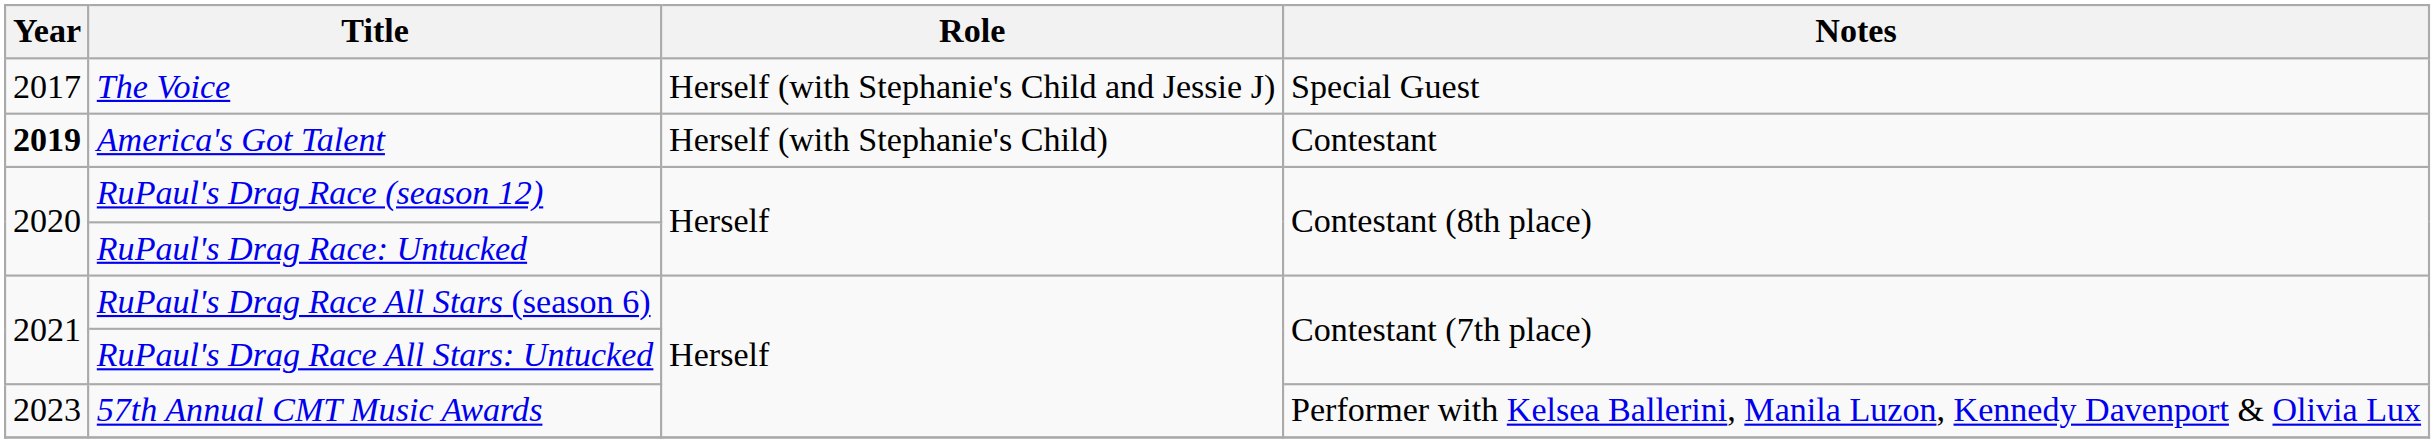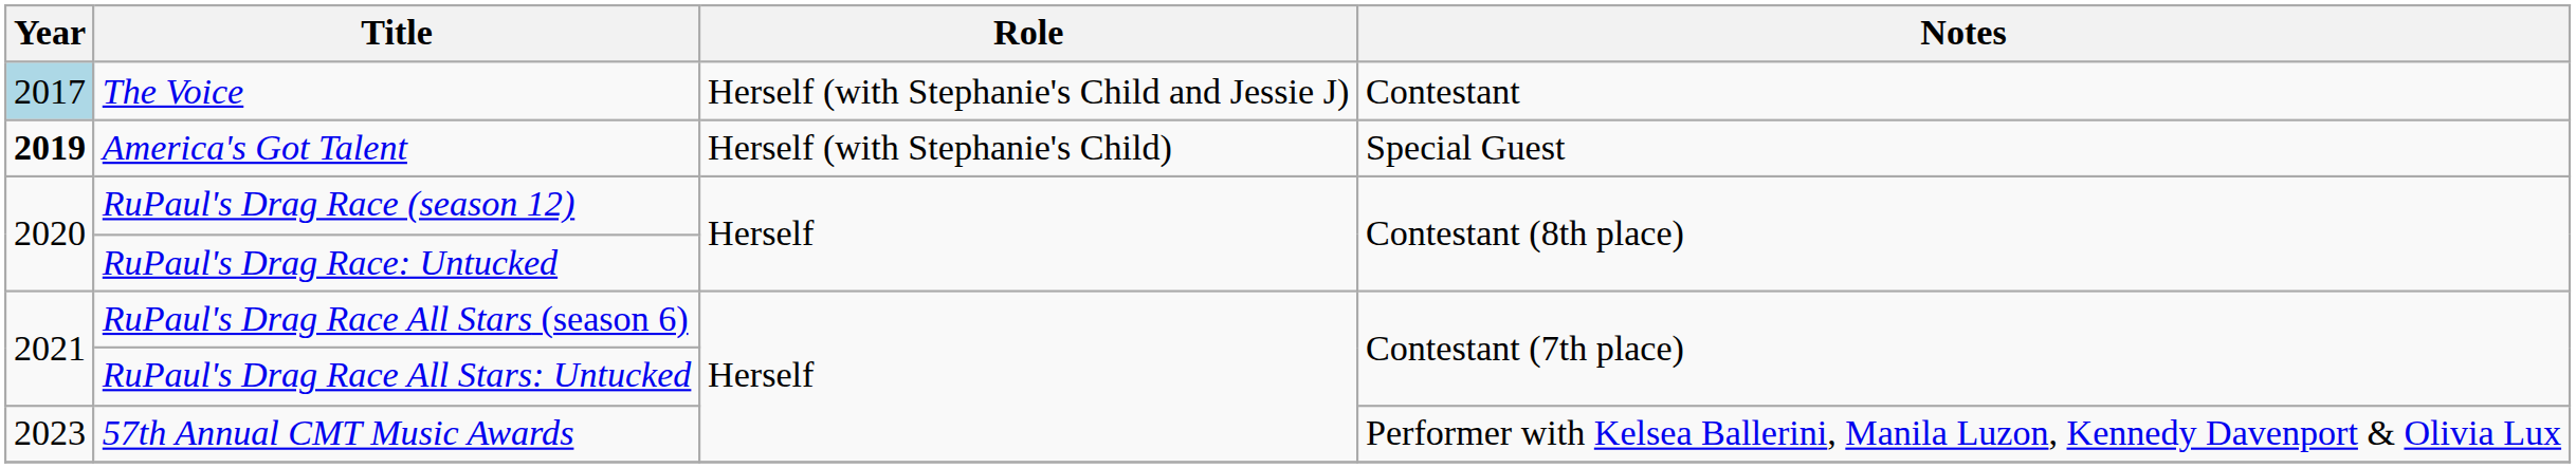The Voice | Year: no background -> lightblue background
The Voice | Notes: Special Guest -> Contestant
America's Got Talent | Notes: Contestant -> Special Guest
